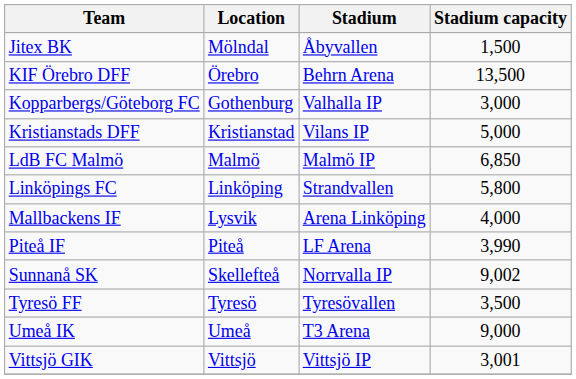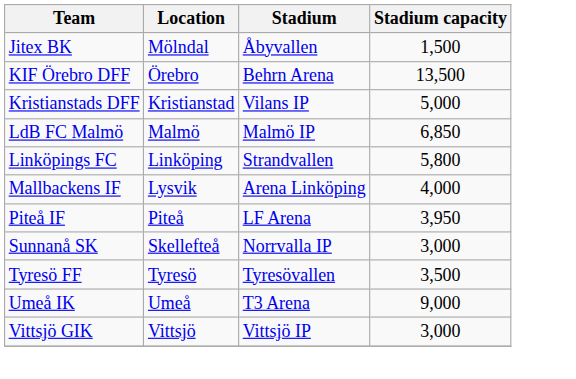- row: Kopparbergs/Göteborg FC | Gothenburg | Valhalla IP | 3,000
Piteå IF | Stadium capacity: 3,990 -> 3,950
Sunnanå SK | Stadium capacity: 9,002 -> 3,000
Vittsjö GIK | Stadium capacity: 3,001 -> 3,000
